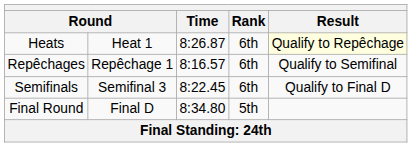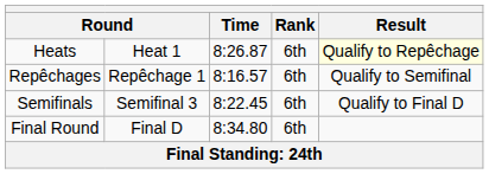Final Round | Rank: 5th -> 6th
